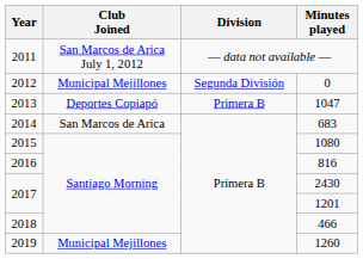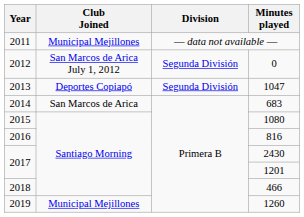— data not available — | Club Joined: San Marcos de Arica July 1, 2012 -> Municipal Mejillones
0 | Club Joined: Municipal Mejillones -> San Marcos de Arica July 1, 2012
1047 | Division: Primera B -> Segunda División
